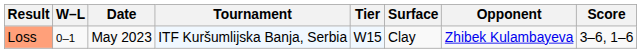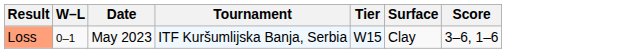- column: Opponent | Zhibek Kulambayeva
